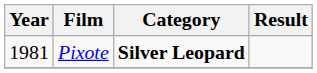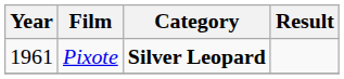Pixote | Year: 1981 -> 1961
